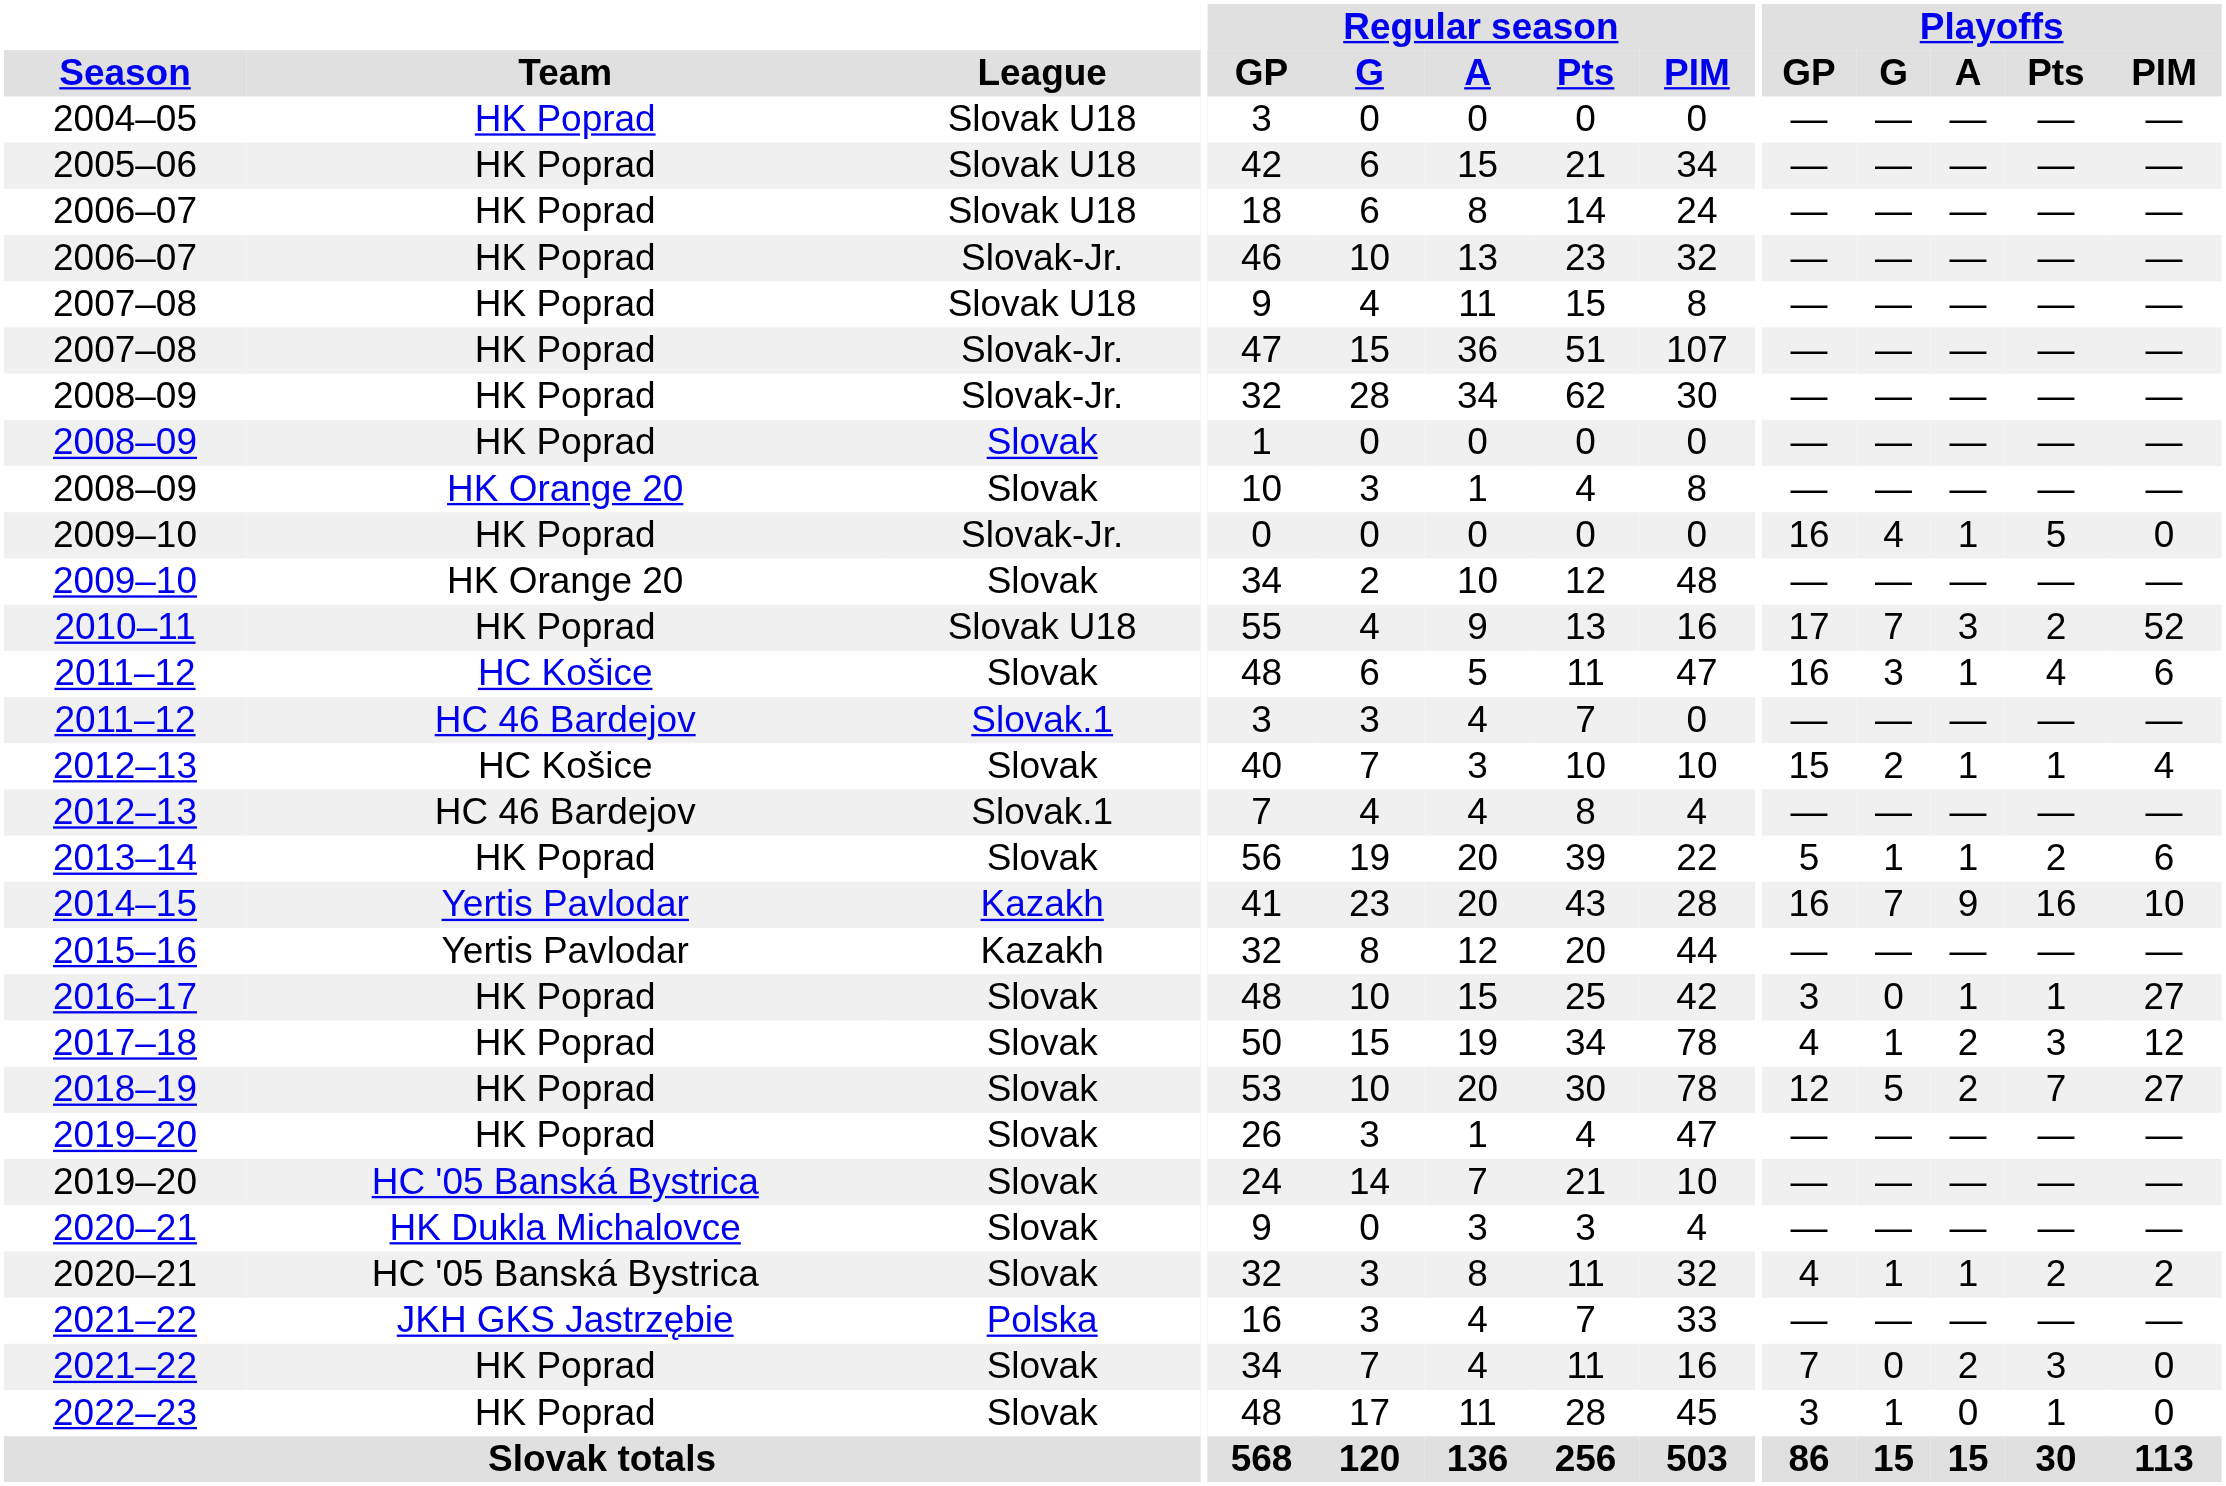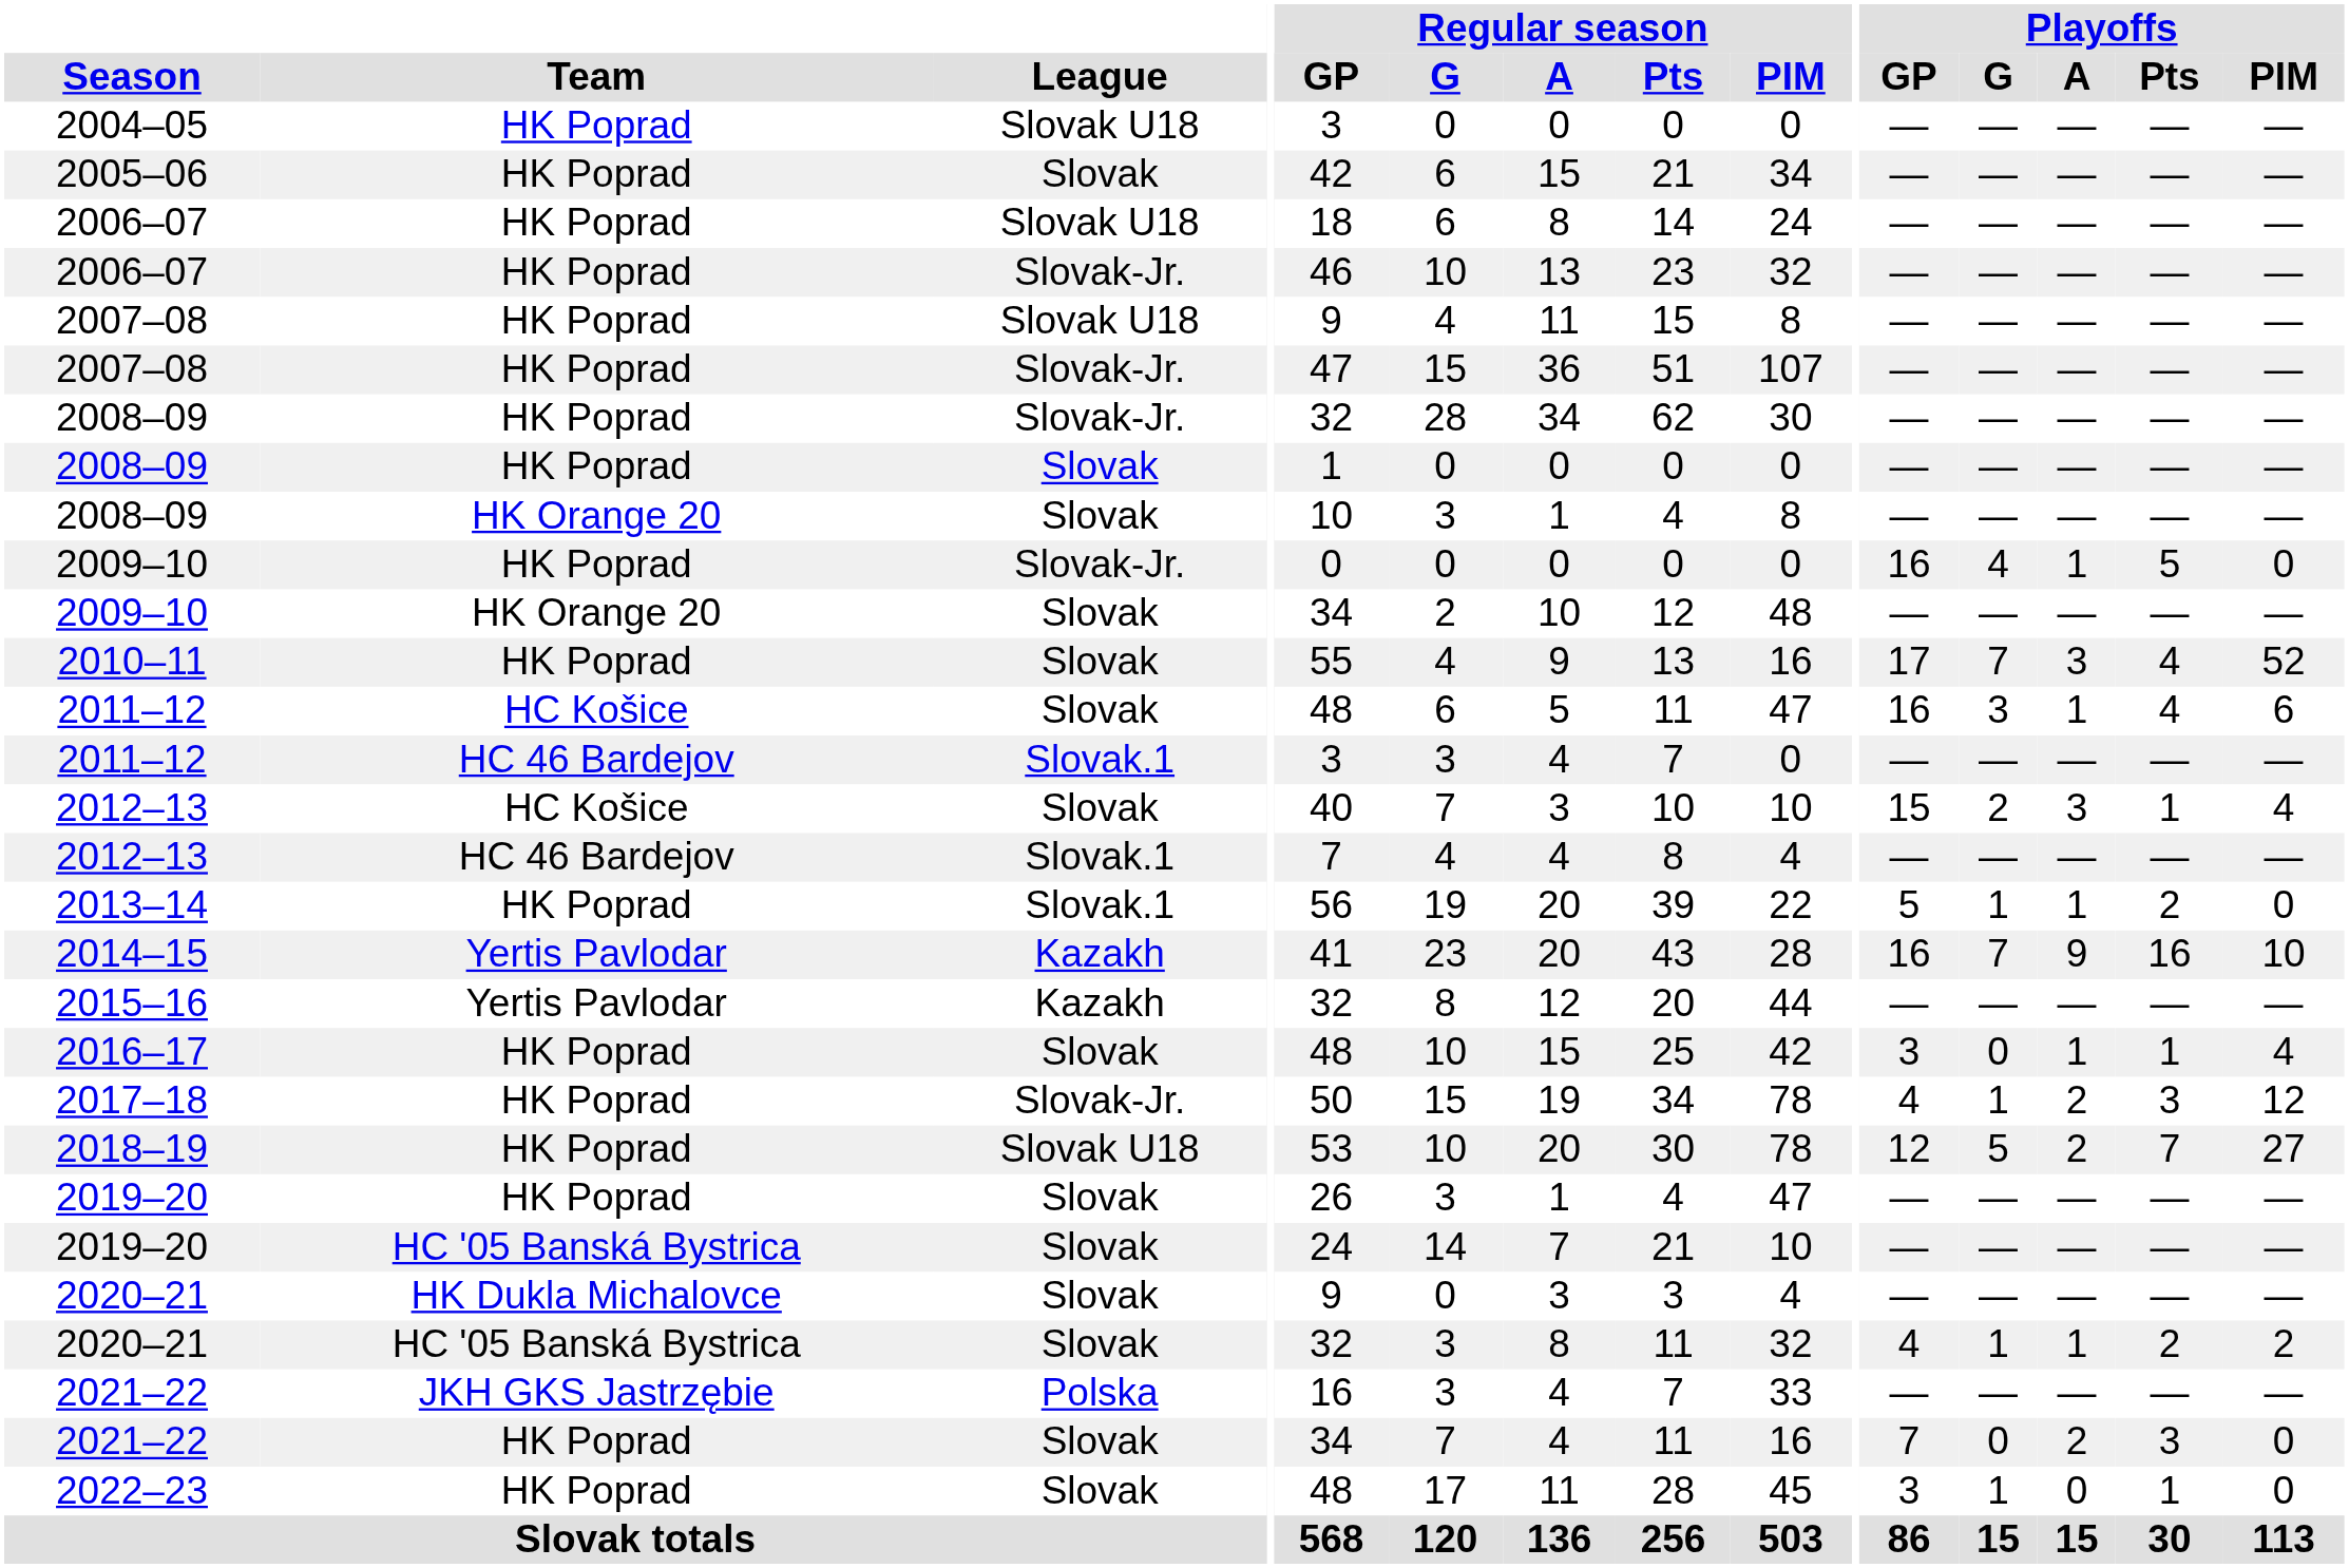2005–06 | League: Slovak U18 -> Slovak
2010–11 | League: Slovak U18 -> Slovak
2010–11 | Playoffs / Pts: 2 -> 4
2012–13 / HC Košice | Playoffs / A: 1 -> 3
2013–14 | League: Slovak -> Slovak.1
2013–14 | Playoffs / PIM: 6 -> 0
2016–17 | Playoffs / PIM: 27 -> 4
2017–18 | League: Slovak -> Slovak-Jr.
2018–19 | League: Slovak -> Slovak U18
